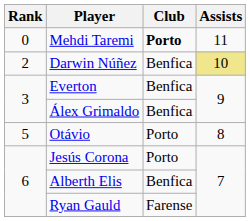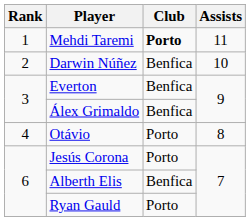Mehdi Taremi | Rank: 0 -> 1
Darwin Núñez | Assists: khaki background -> no background
Otávio | Rank: 5 -> 4
Ryan Gauld | Club: Farense -> Porto
